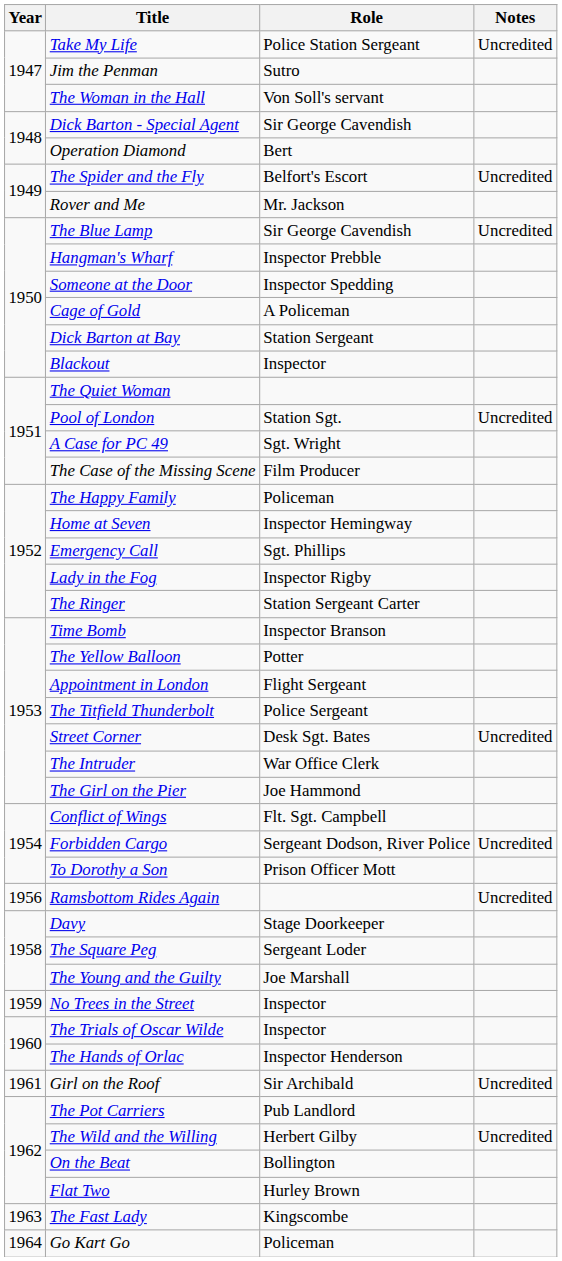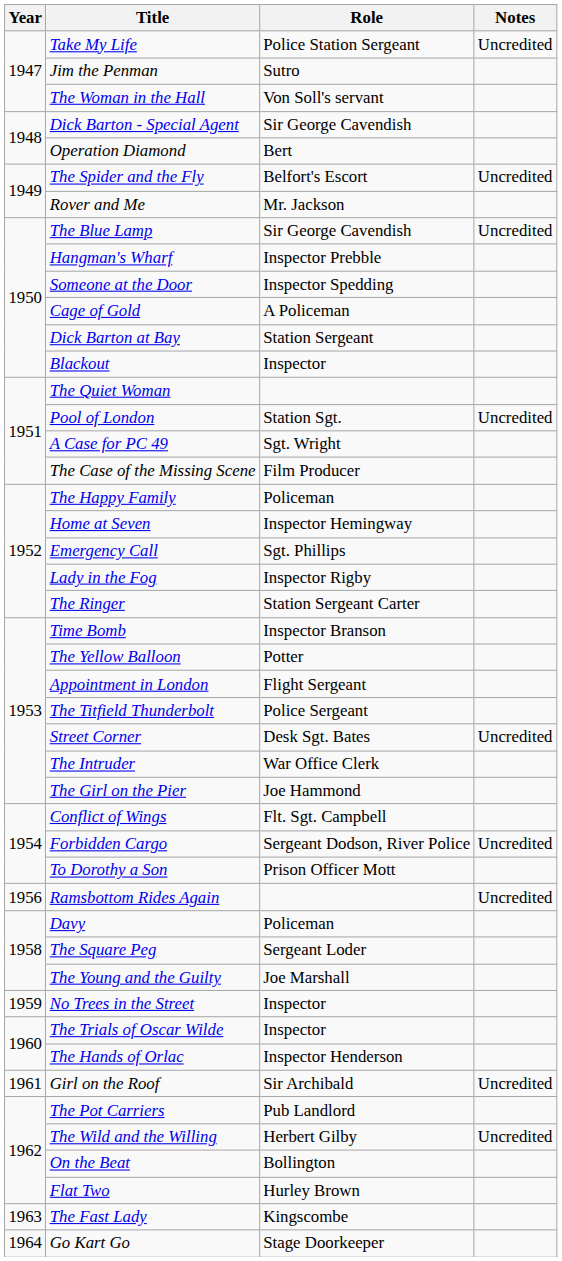Davy | Role: Stage Doorkeeper -> Policeman
Go Kart Go | Role: Policeman -> Stage Doorkeeper
